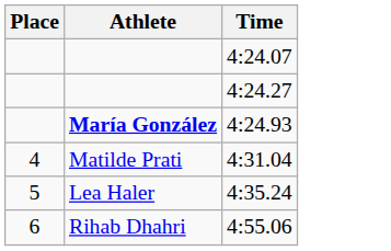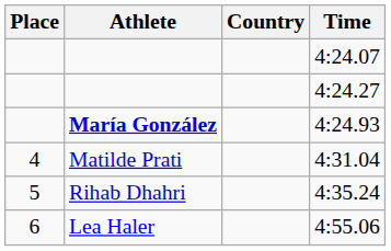+ column: Country
4:35.24 | Athlete: Lea Haler -> Rihab Dhahri
4:55.06 | Athlete: Rihab Dhahri -> Lea Haler
